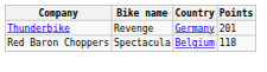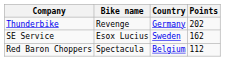Thunderbike | Points: 201 -> 202
+ row: SE Service | Esox Lucius | Sweden | 162
Red Baron Choppers | Points: 118 -> 112
